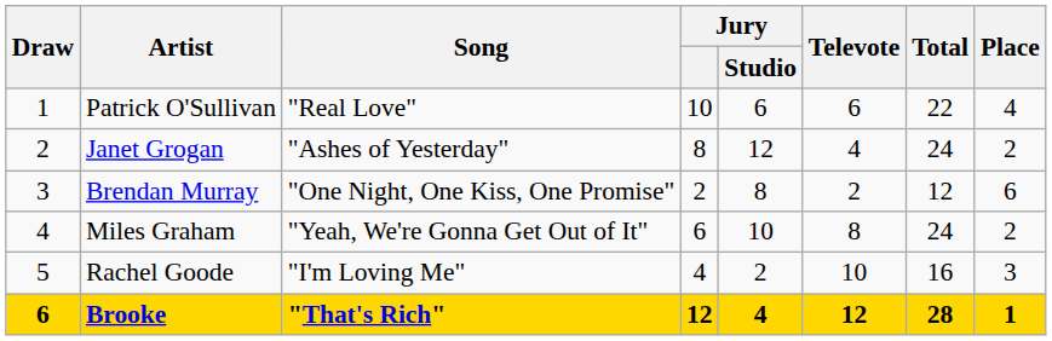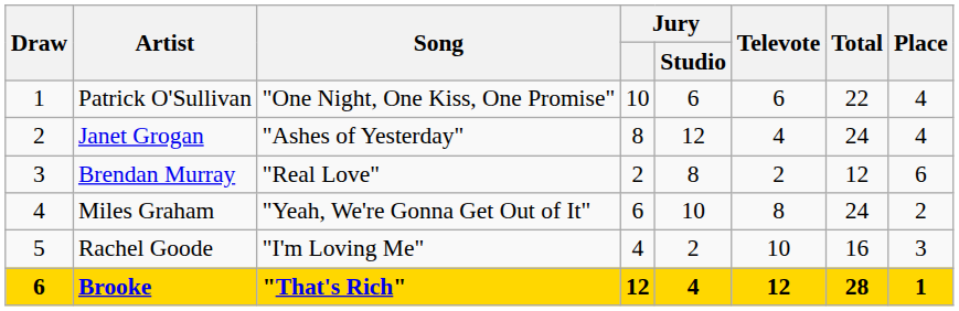Patrick O'Sullivan | Song: "Real Love" -> "One Night, One Kiss, One Promise"
Janet Grogan | Place: 2 -> 4
Brendan Murray | Song: "One Night, One Kiss, One Promise" -> "Real Love"
